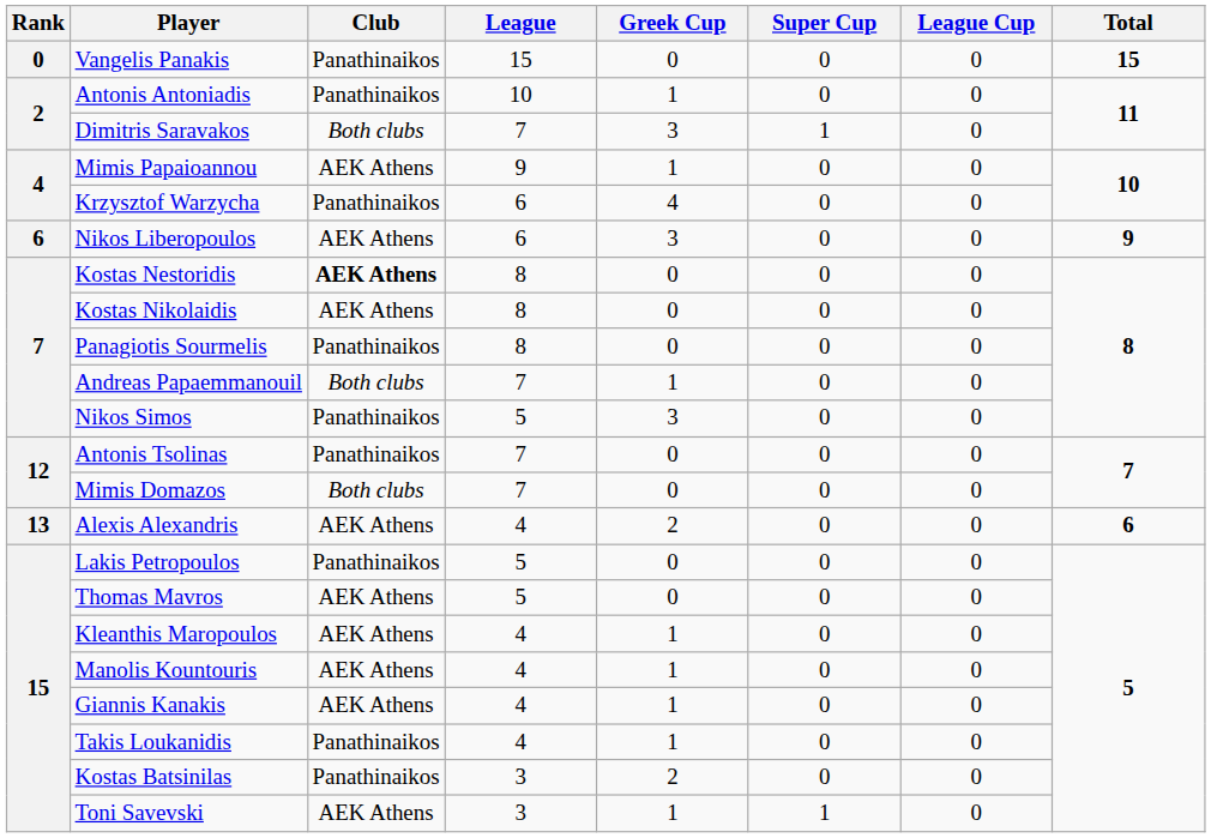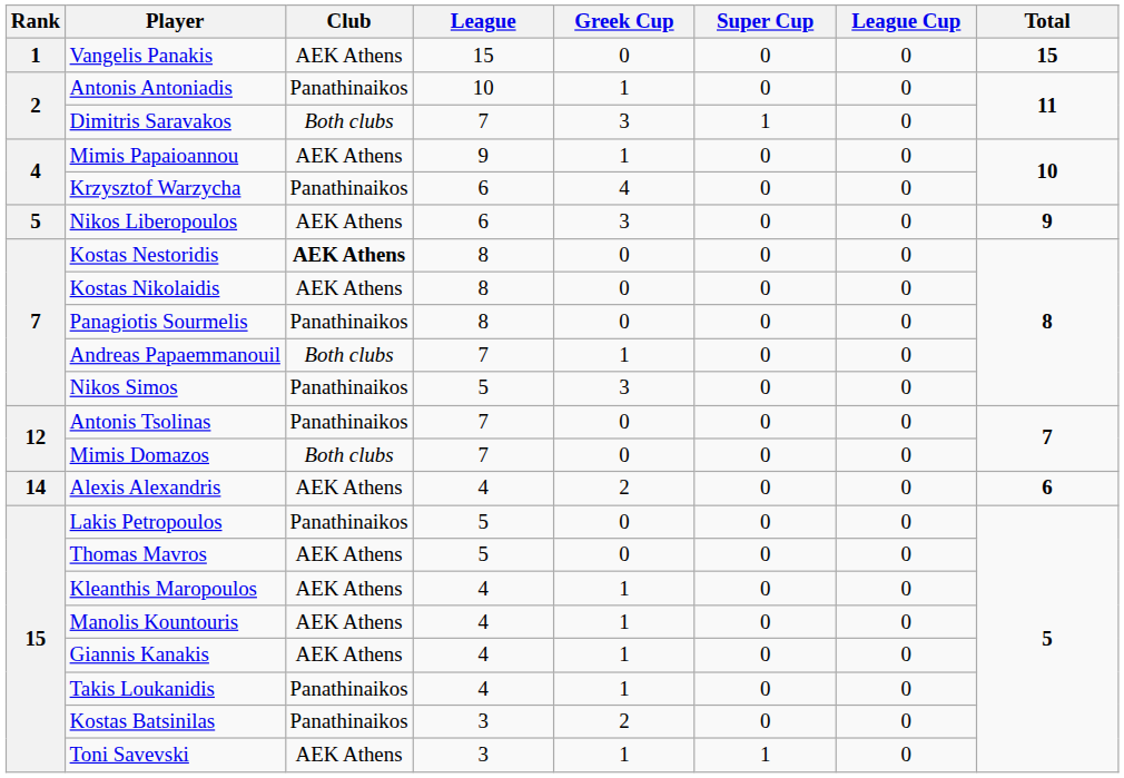Vangelis Panakis | Rank: 0 -> 1
Vangelis Panakis | Club: Panathinaikos -> AEK Athens
Nikos Liberopoulos | Rank: 6 -> 5
Alexis Alexandris | Rank: 13 -> 14
